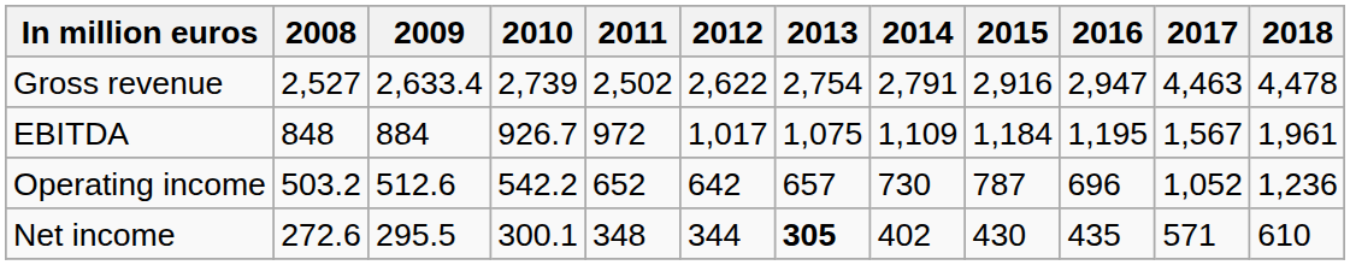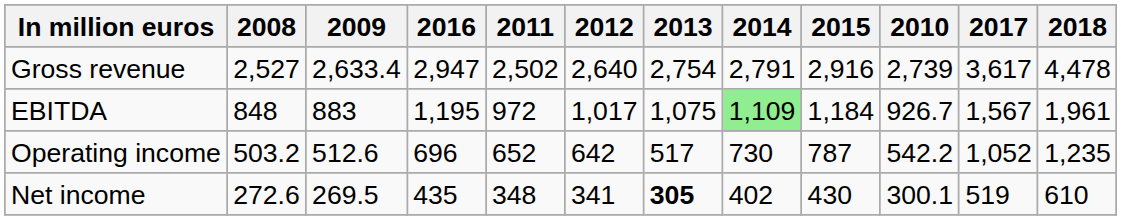columns swapped: 2010 <-> 2016
Gross revenue | 2012: 2,622 -> 2,640
Gross revenue | 2017: 4,463 -> 3,617
EBITDA | 2009: 884 -> 883
EBITDA | 2014: no background -> lightgreen background
Operating income | 2013: 657 -> 517
Operating income | 2018: 1,236 -> 1,235
Net income | 2009: 295.5 -> 269.5
Net income | 2012: 344 -> 341
Net income | 2017: 571 -> 519
